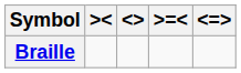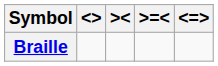columns swapped: >< <-> <>
